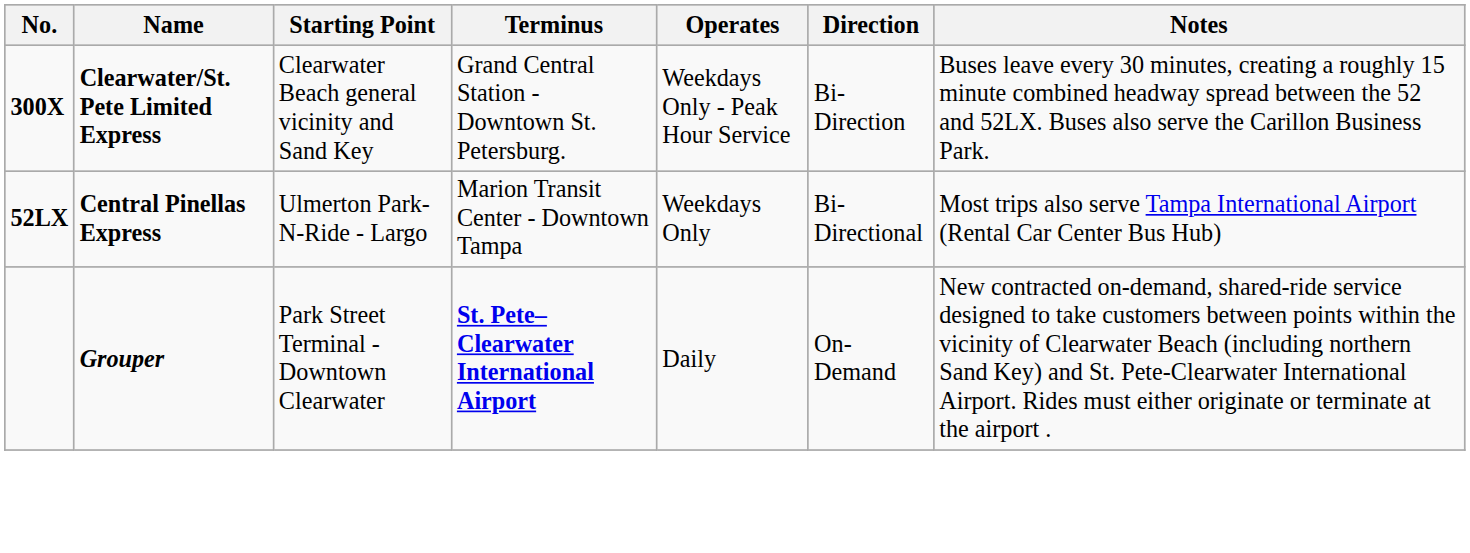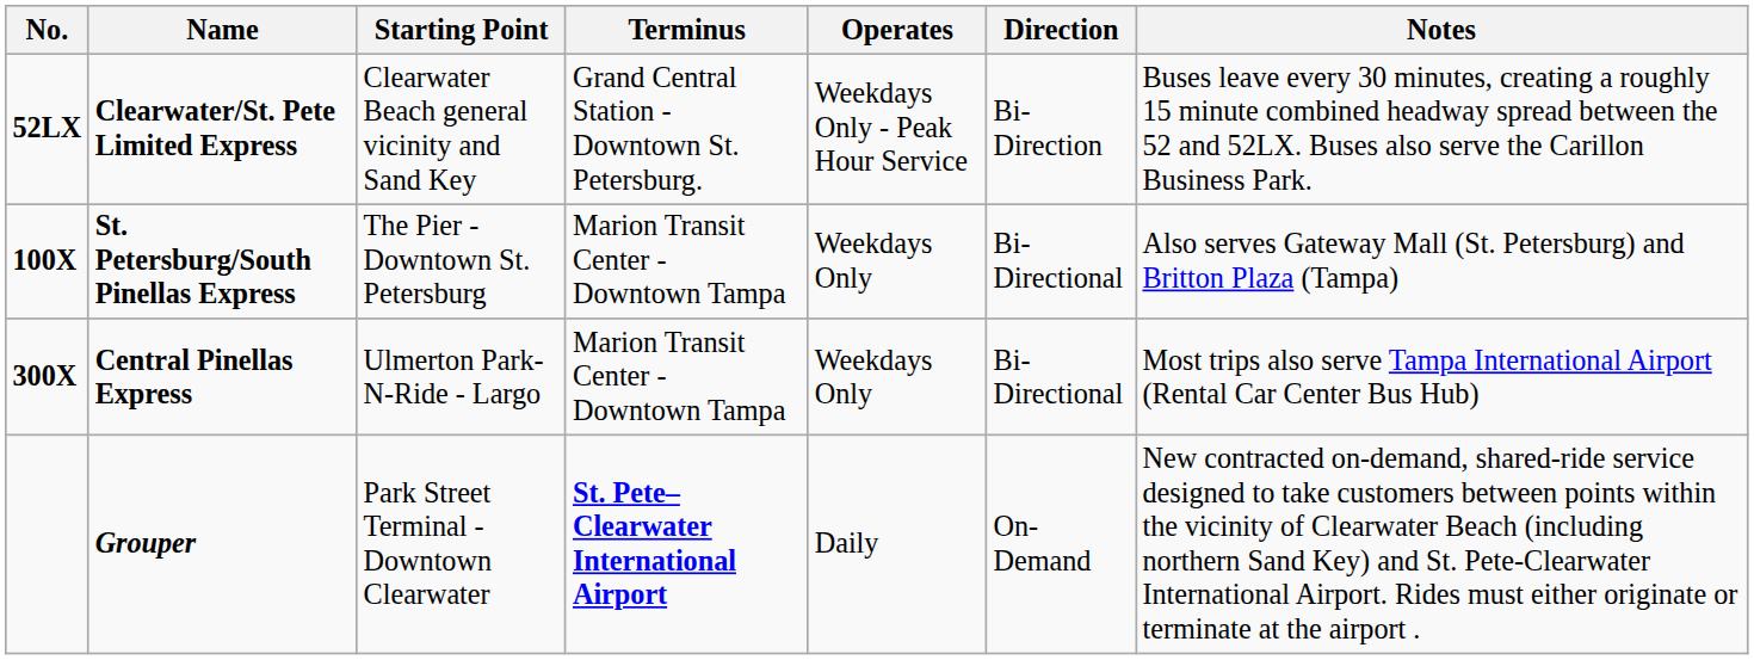Clearwater/St. Pete Limited Express | No.: 300X -> 52LX
+ row: 100X | St. Petersburg/South Pinellas Express | The Pier - Downtown St. Petersburg | Marion Transit Center - Downtown Tampa | Weekdays Only | Bi-Directional | Also serves Gateway Mall (St. Petersburg) and Britton Plaza (Tampa)
Central Pinellas Express | No.: 52LX -> 300X
